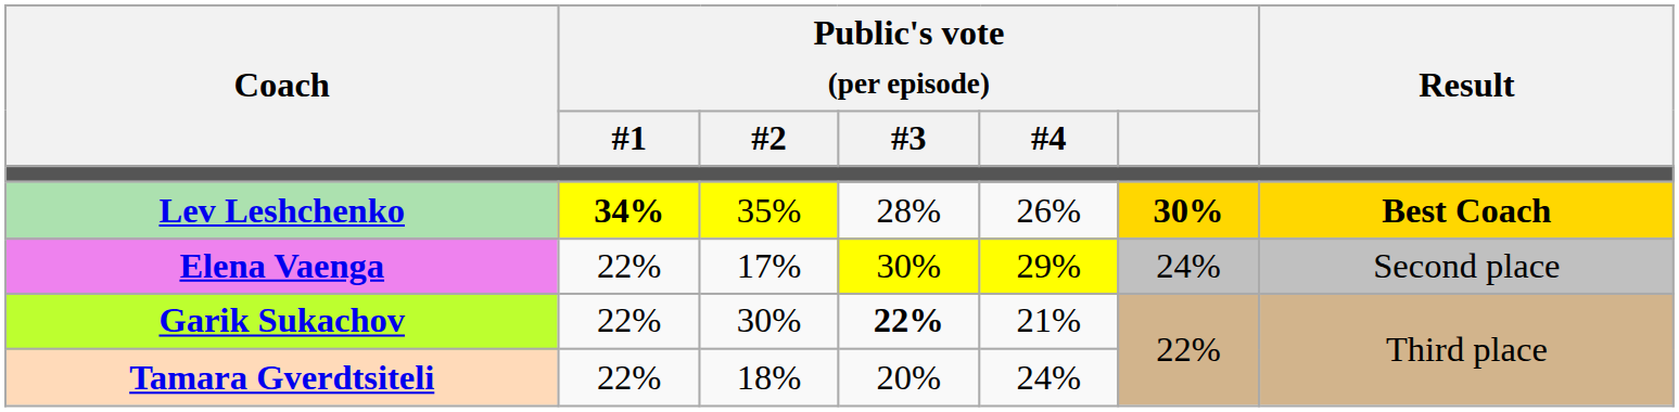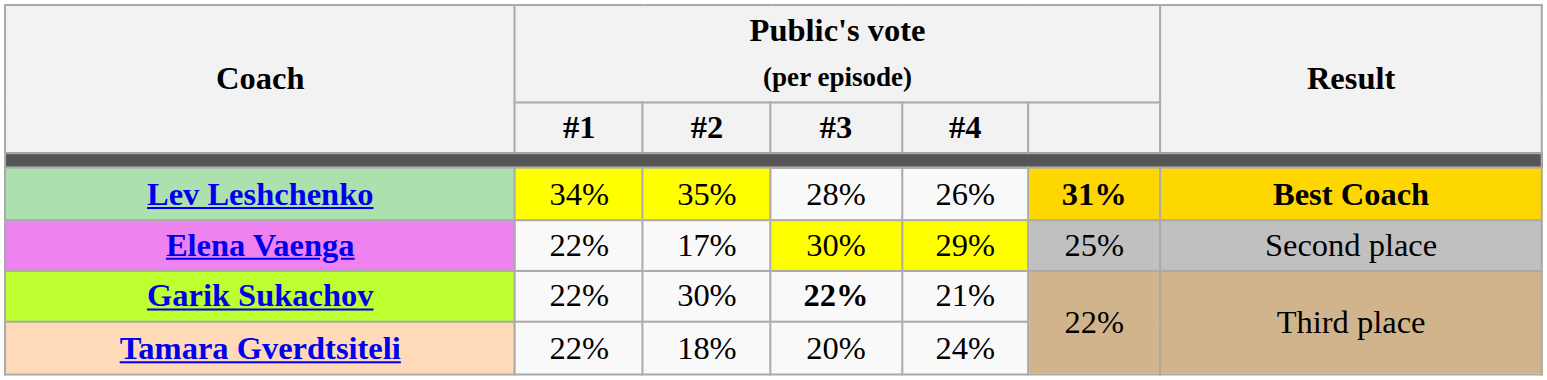Lev Leshchenko | Public's vote (per episode) / #1: bold -> normal
Lev Leshchenko | Public's vote (per episode): 30% -> 31%
Elena Vaenga | Public's vote (per episode): 24% -> 25%
